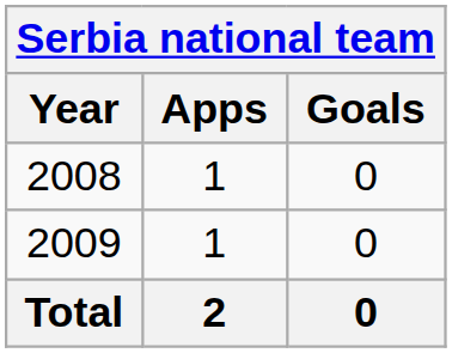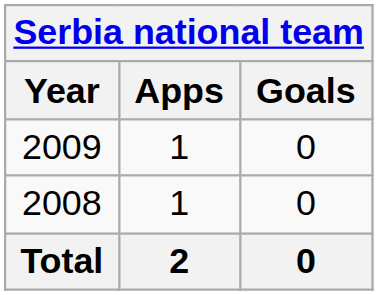rows swapped: 2008 <-> 2009
